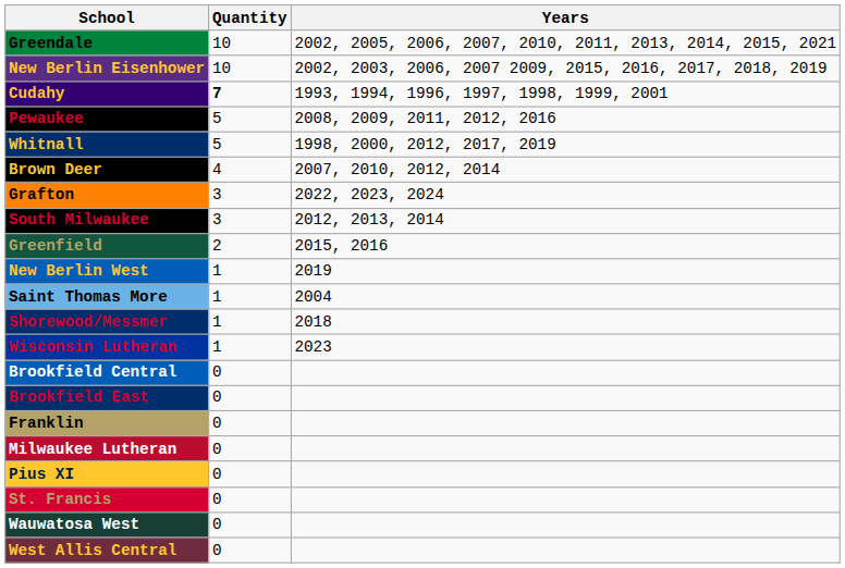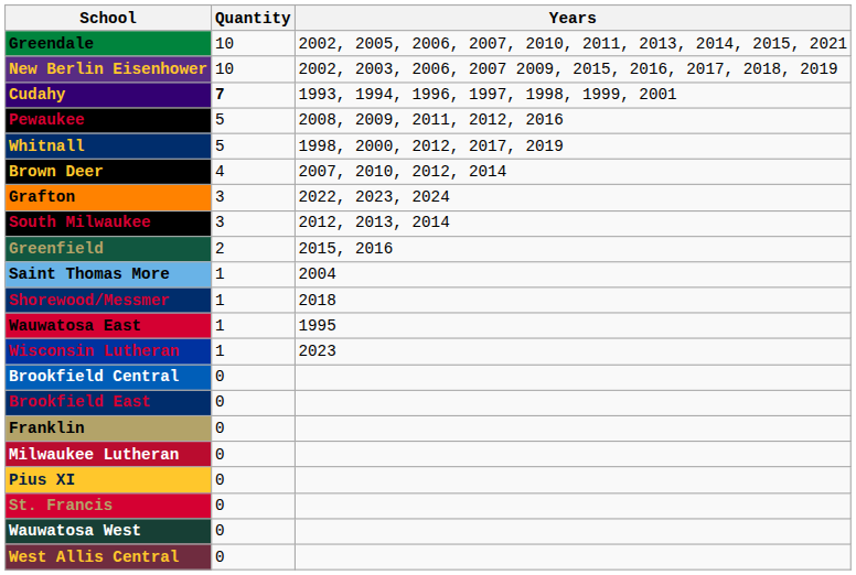- row: New Berlin West | 1 | 2019
+ row: Wauwatosa East | 1 | 1995
